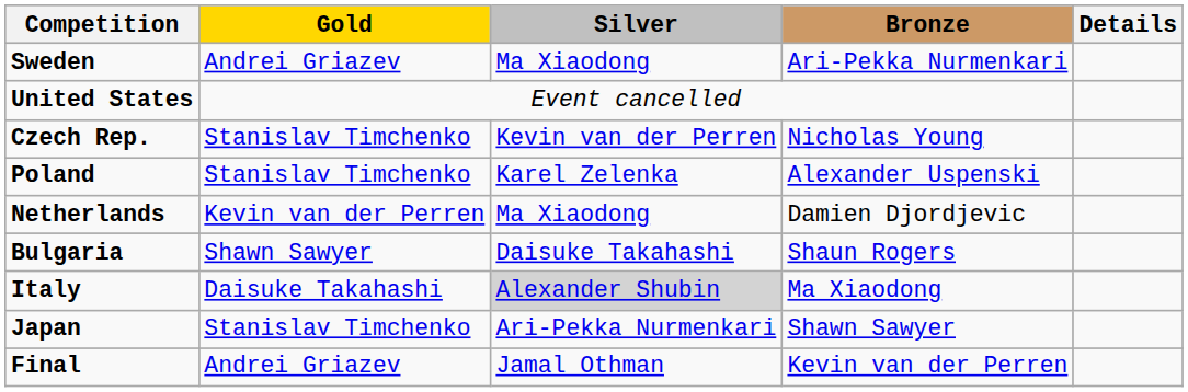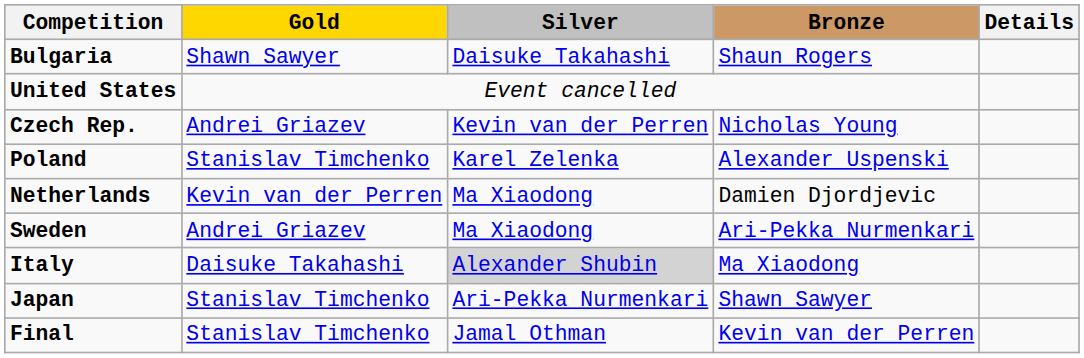rows swapped: Bulgaria <-> Sweden
Czech Rep. | Gold: Stanislav Timchenko -> Andrei Griazev
Final | Gold: Andrei Griazev -> Stanislav Timchenko
